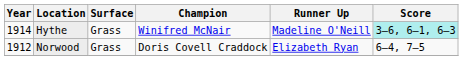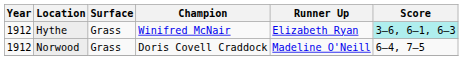Hythe | Year: 1914 -> 1912
Hythe | Runner Up: Madeline O'Neill -> Elizabeth Ryan
Norwood | Runner Up: Elizabeth Ryan -> Madeline O'Neill
